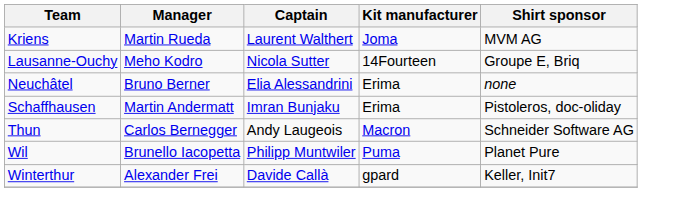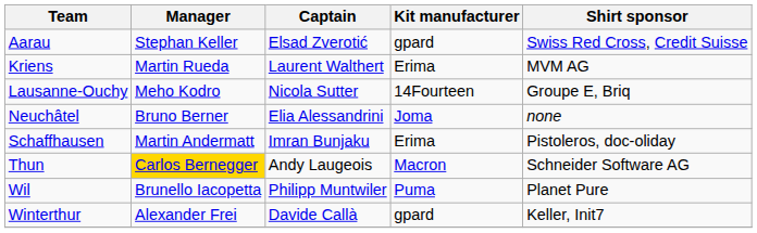+ row: Aarau | Stephan Keller | Elsad Zverotić | gpard | Swiss Red Cross, Credit Suisse
Kriens | Kit manufacturer: Joma -> Erima
Neuchâtel | Kit manufacturer: Erima -> Joma
Thun | Manager: no background -> gold background
